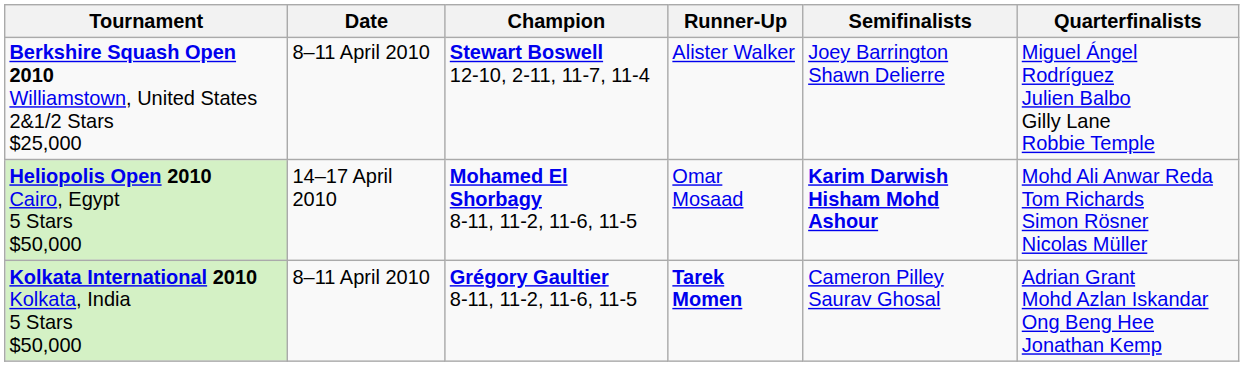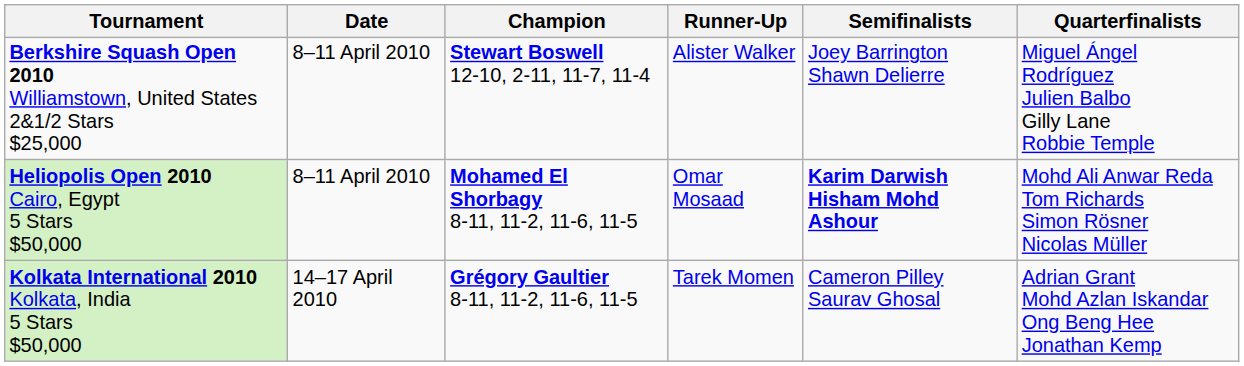Heliopolis Open 2010 Cairo, Egypt 5 Stars $50,000 | Date: 14–17 April 2010 -> 8–11 April 2010
Kolkata International 2010 Kolkata, India 5 Stars $50,000 | Date: 8–11 April 2010 -> 14–17 April 2010
Kolkata International 2010 Kolkata, India 5 Stars $50,000 | Runner-Up: bold -> normal
